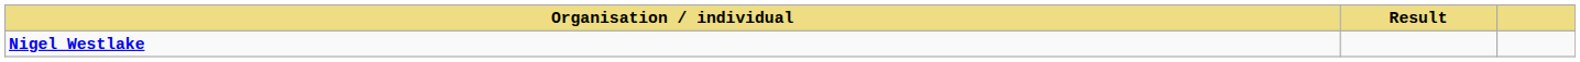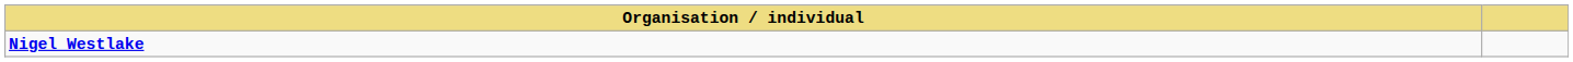- column: Result
